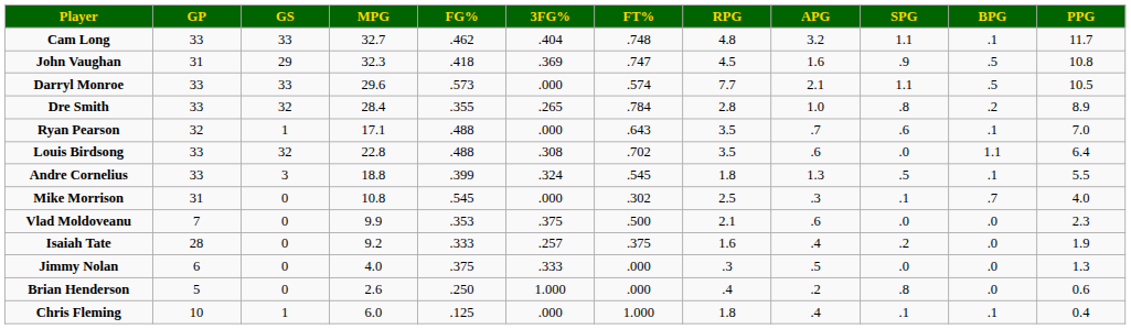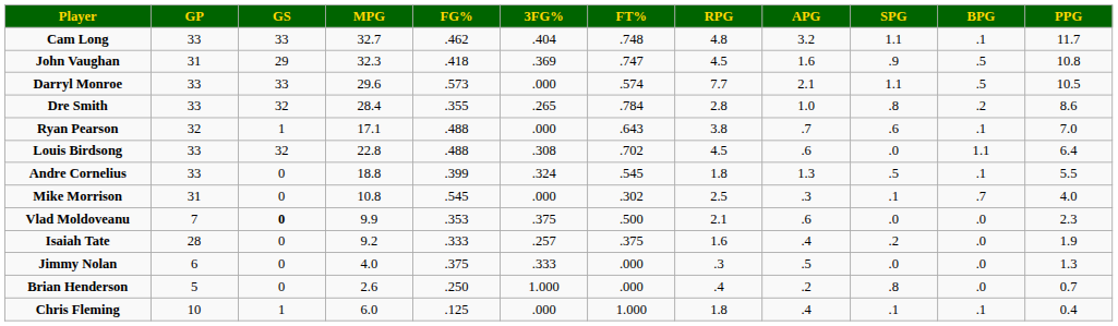Dre Smith | PPG: 8.9 -> 8.6
Ryan Pearson | RPG: 3.5 -> 3.8
Louis Birdsong | RPG: 3.5 -> 4.5
Andre Cornelius | GS: 3 -> 0
Vlad Moldoveanu | GS: normal -> bold
Brian Henderson | PPG: 0.6 -> 0.7
